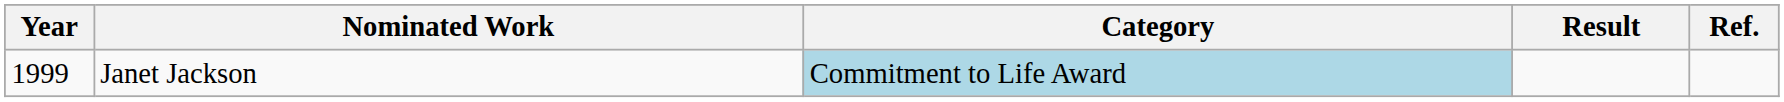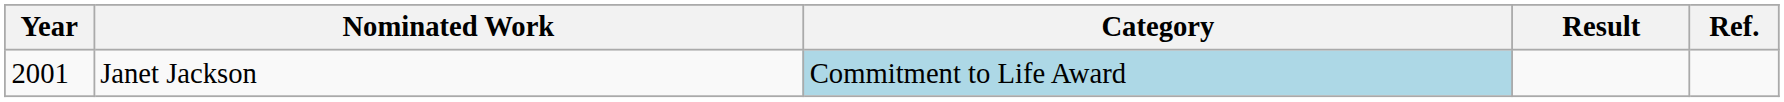Janet Jackson | Year: 1999 -> 2001
